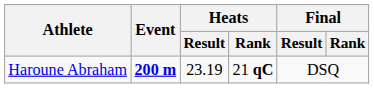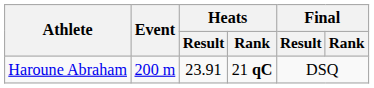Haroune Abraham | Event: bold -> normal
Haroune Abraham | Heats / Result: 23.19 -> 23.91
